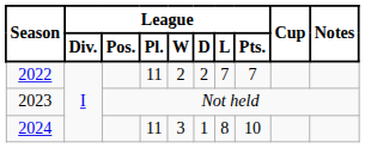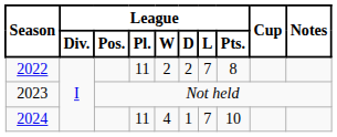2022 | League / Pts.: 7 -> 8
2024 | League / W: 3 -> 4
2024 | League / L: 8 -> 7
